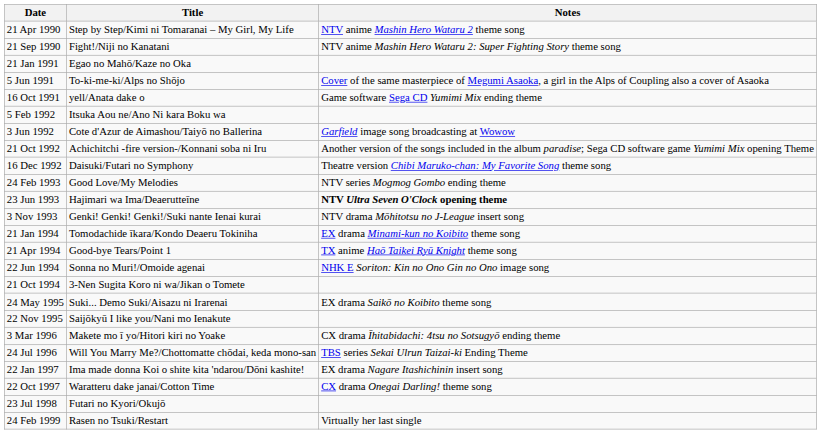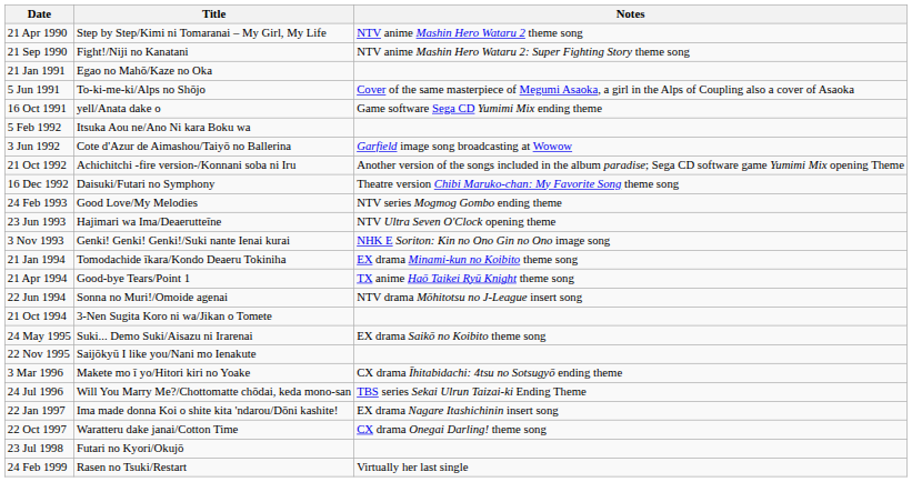23 Jun 1993 | Notes: bold -> normal
3 Nov 1993 | Notes: NTV drama Mōhitotsu no J-League insert song -> NHK E Soriton: Kin no Ono Gin no Ono image song
22 Jun 1994 | Notes: NHK E Soriton: Kin no Ono Gin no Ono image song -> NTV drama Mōhitotsu no J-League insert song
